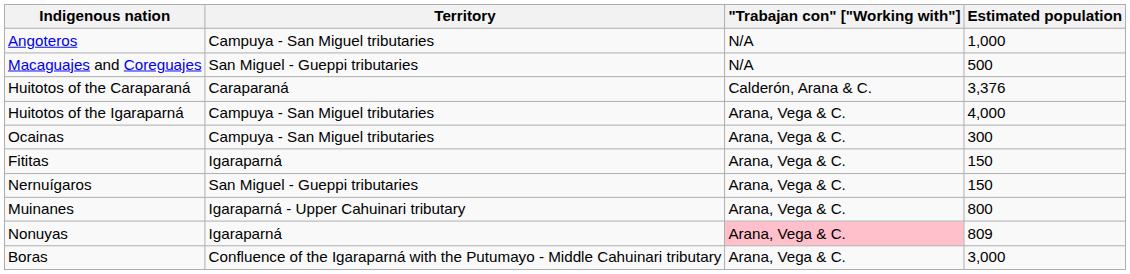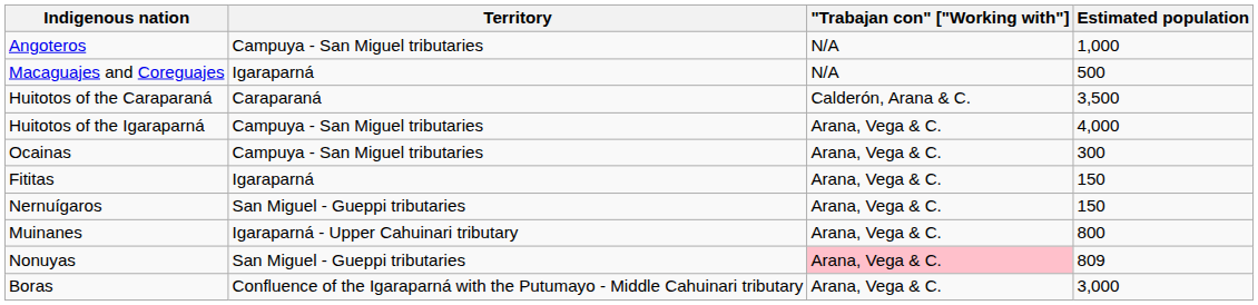Macaguajes and Coreguajes | Territory: San Miguel - Gueppi tributaries -> Igaraparná
Huitotos of the Caraparaná | Estimated population: 3,376 -> 3,500
Nonuyas | Territory: Igaraparná -> San Miguel - Gueppi tributaries
